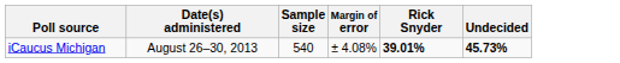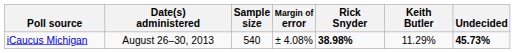+ column: Keith Butler | 11.29%
iCaucus Michigan | Rick Snyder: 39.01% -> 38.98%
